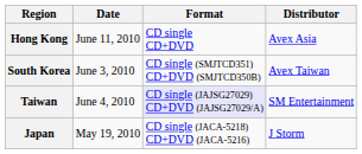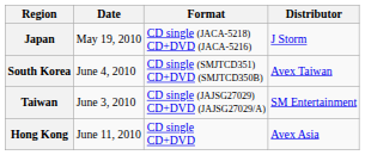rows swapped: Japan <-> Hong Kong
South Korea | Date: June 3, 2010 -> June 4, 2010
Taiwan | Date: June 4, 2010 -> June 3, 2010
Taiwan | Format: lavender background -> no background
